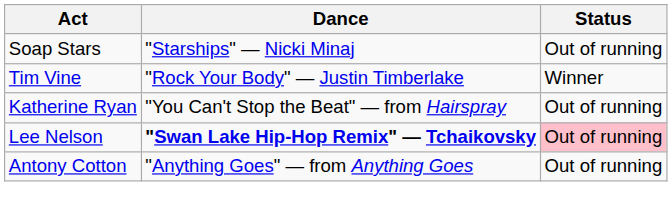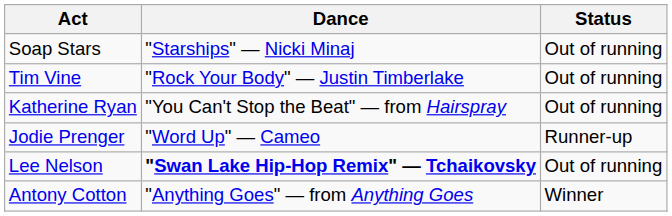Tim Vine | Status: Winner -> Out of running
+ row: Jodie Prenger | "Word Up" — Cameo | Runner-up
Lee Nelson | Status: pink background -> no background
Antony Cotton | Status: Out of running -> Winner
